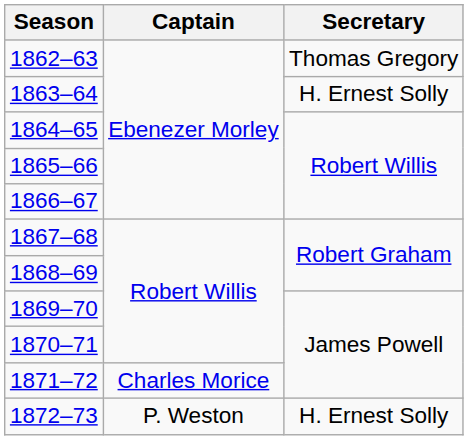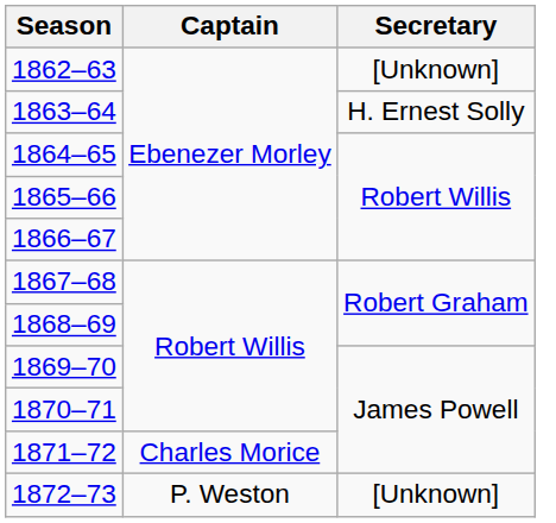1862–63 | Secretary: Thomas Gregory -> [Unknown]
1872–73 | Secretary: H. Ernest Solly -> [Unknown]
